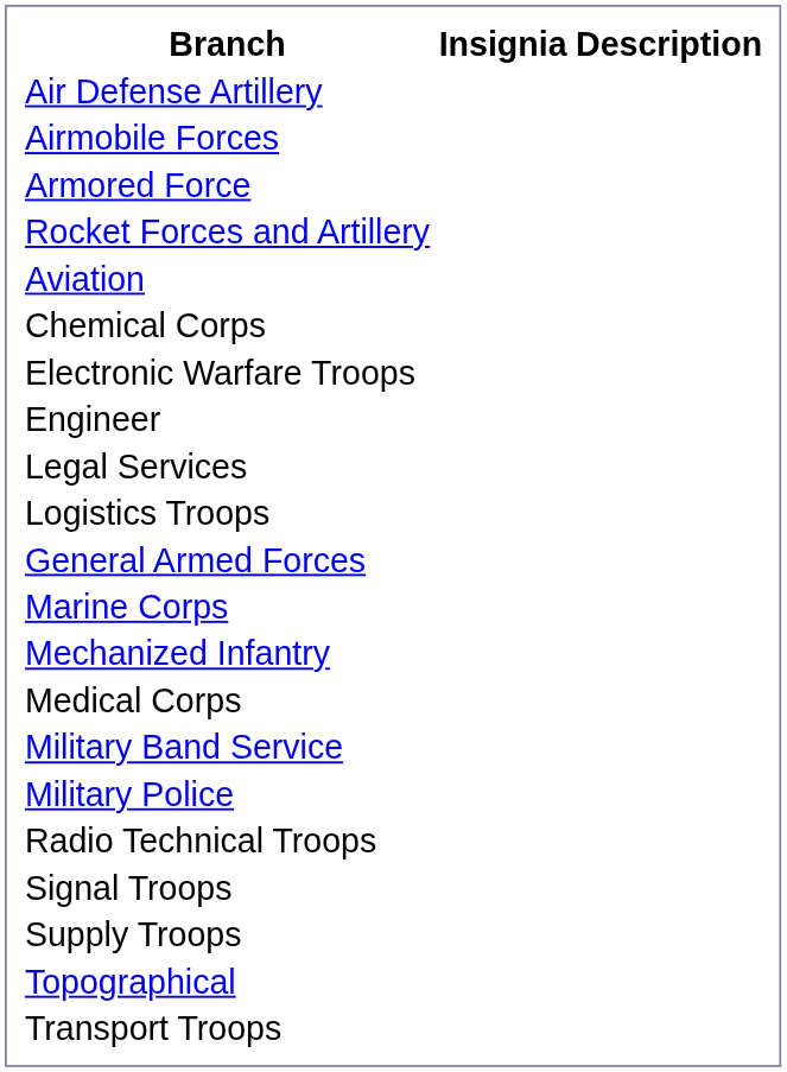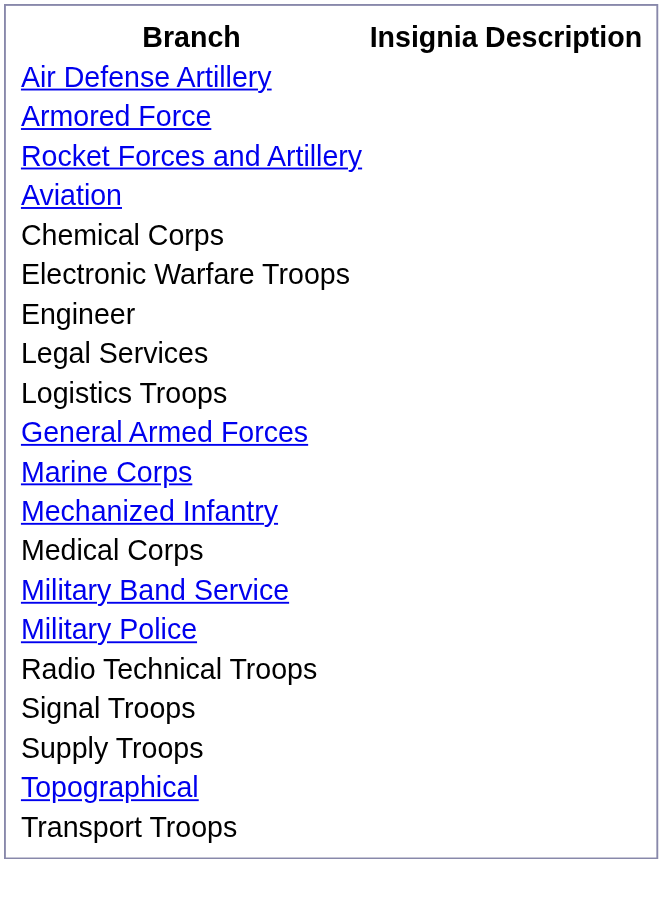- row: Airmobile Forces
